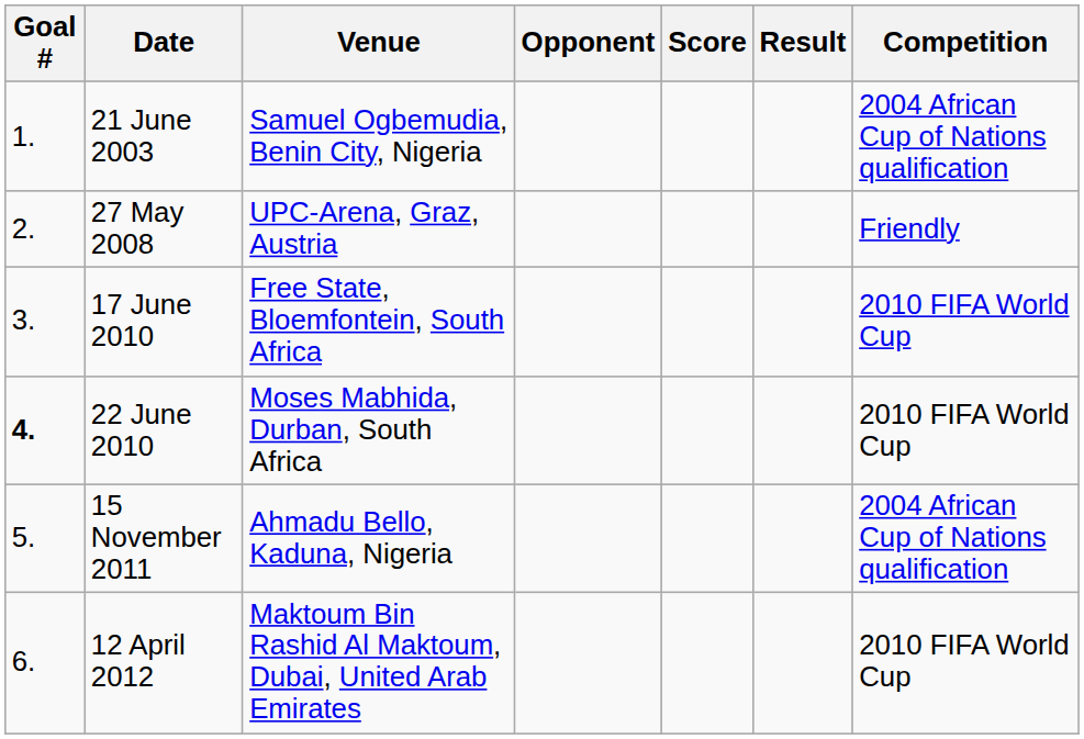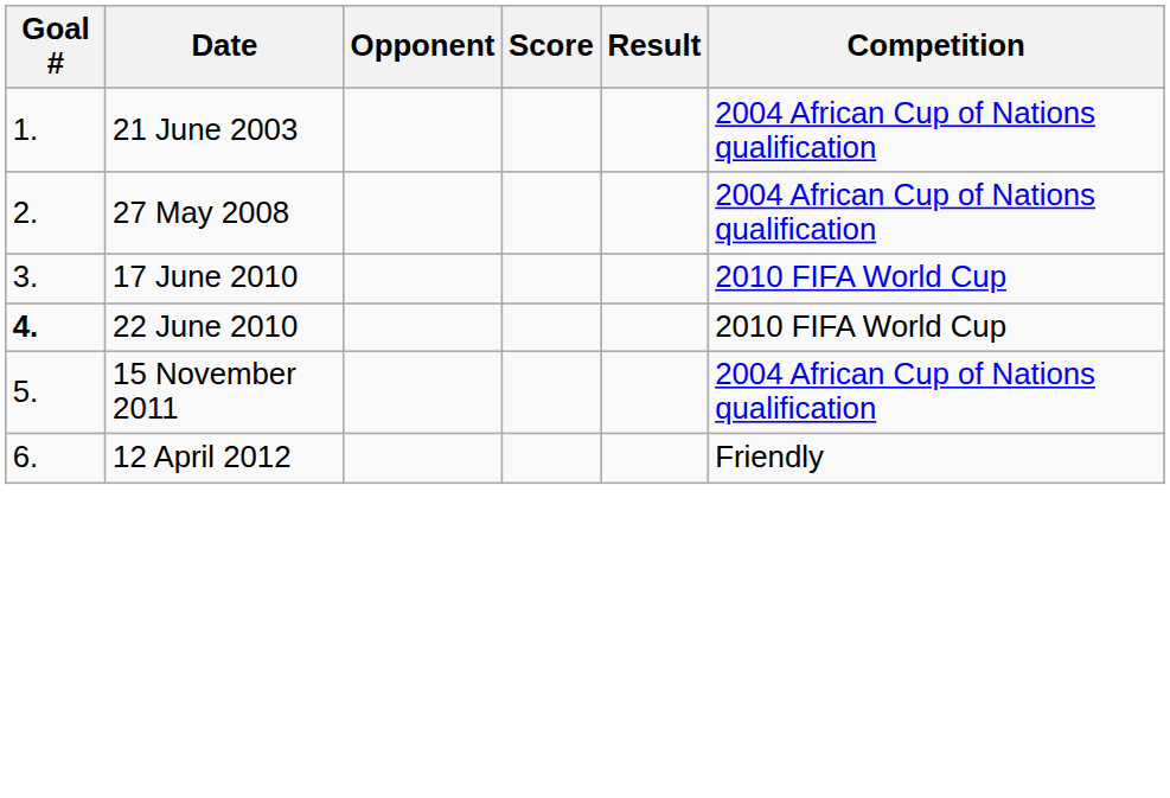- column: Venue | Samuel Ogbemudia, Benin City, Nigeria | UPC-Arena, Graz, Austria | Free State, Bloemfontein, South Africa | Moses Mabhida, Durban, South Africa | Ahmadu Bello, Kaduna, Nigeria | Maktoum Bin Rashid Al Maktoum, Dubai, United Arab Emirates
27 May 2008 | Competition: Friendly -> 2004 African Cup of Nations qualification
12 April 2012 | Competition: 2010 FIFA World Cup -> Friendly
